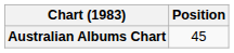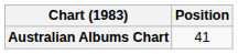Australian Albums Chart | Position: 45 -> 41
